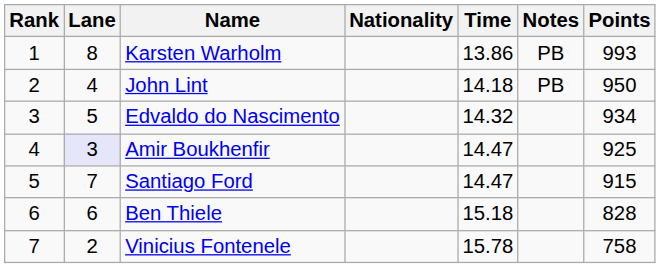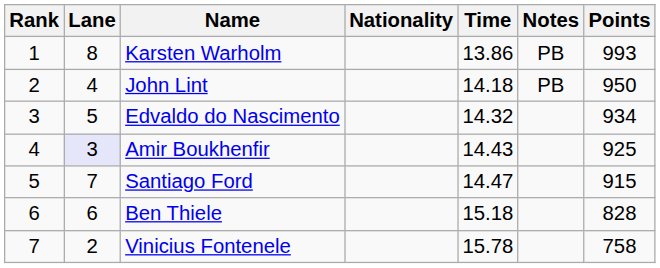Amir Boukhenfir | Time: 14.47 -> 14.43
